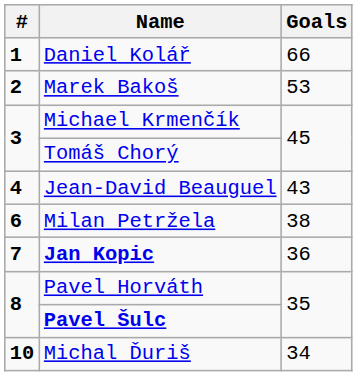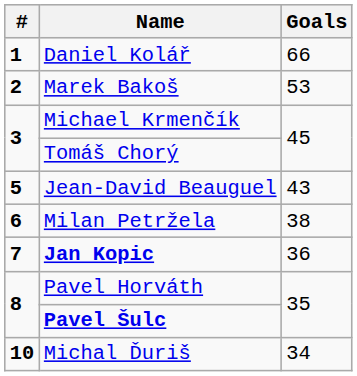Jean-David Beauguel | #: 4 -> 5
